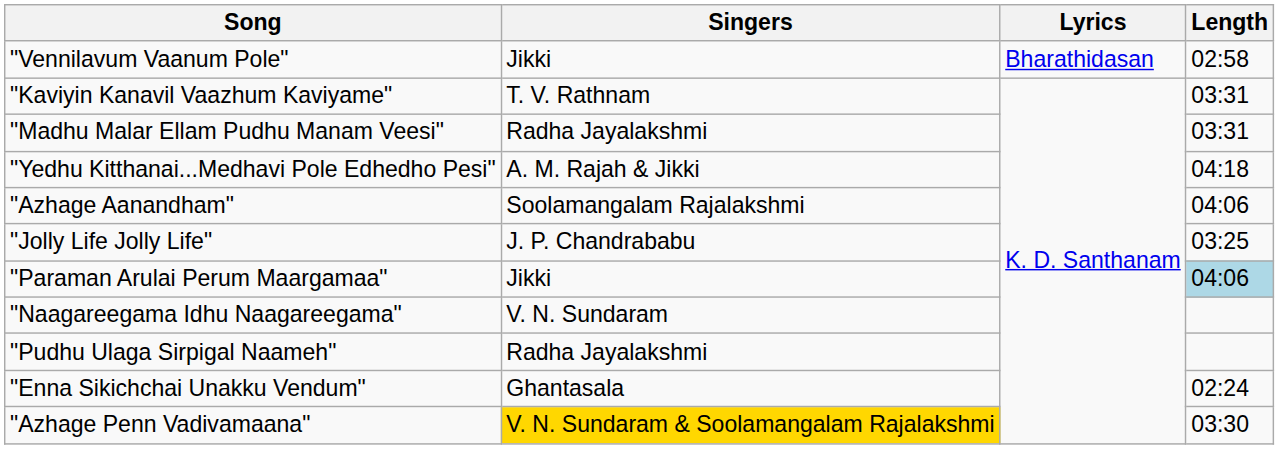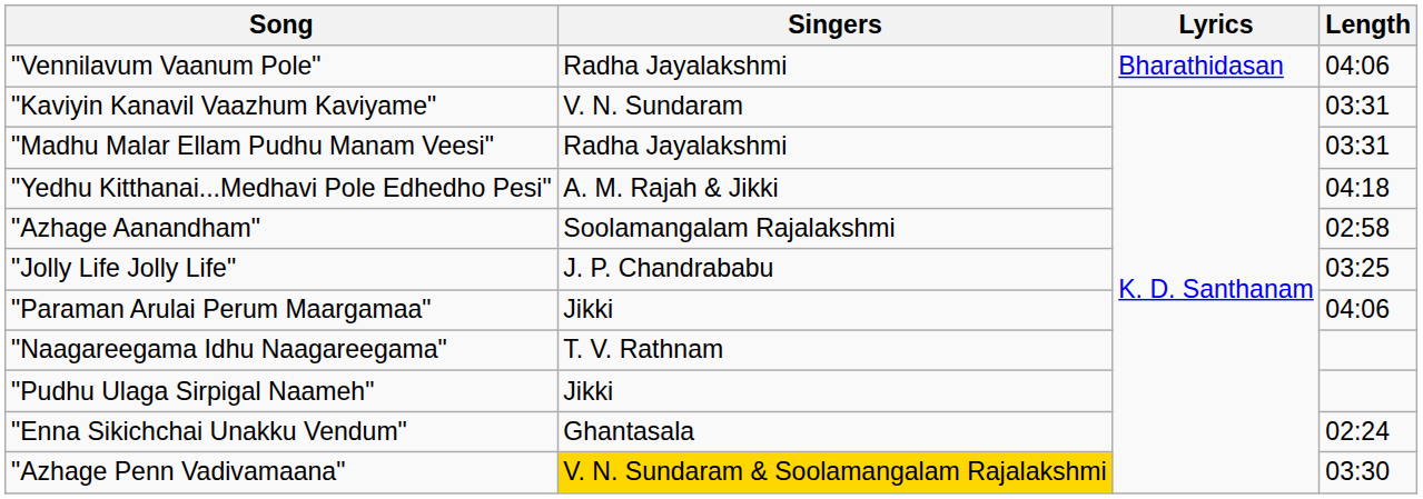"Vennilavum Vaanum Pole" | Singers: Jikki -> Radha Jayalakshmi
"Vennilavum Vaanum Pole" | Length: 02:58 -> 04:06
"Kaviyin Kanavil Vaazhum Kaviyame" | Singers: T. V. Rathnam -> V. N. Sundaram
"Azhage Aanandham" | Length: 04:06 -> 02:58
"Paraman Arulai Perum Maargamaa" | Length: lightblue background -> no background
"Naagareegama Idhu Naagareegama" | Singers: V. N. Sundaram -> T. V. Rathnam
"Pudhu Ulaga Sirpigal Naameh" | Singers: Radha Jayalakshmi -> Jikki
